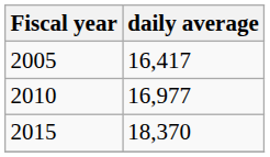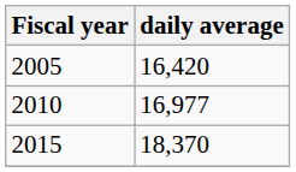2005 | daily average: 16,417 -> 16,420
